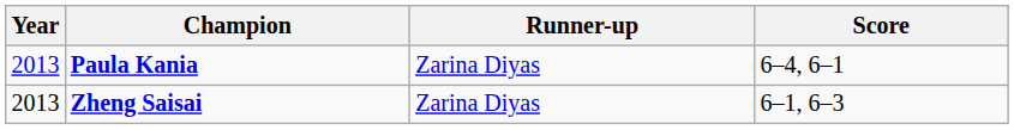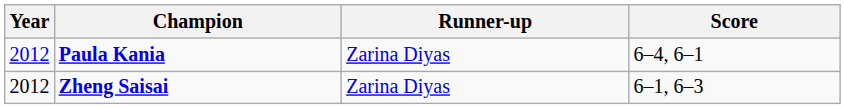Paula Kania | Year: 2013 -> 2012
Zheng Saisai | Year: 2013 -> 2012
